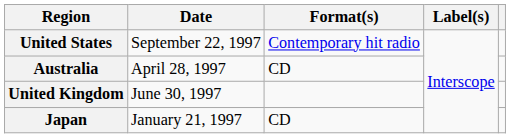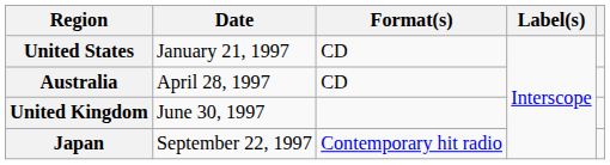United States | Date: September 22, 1997 -> January 21, 1997
United States | Format(s): Contemporary hit radio -> CD
Japan | Date: January 21, 1997 -> September 22, 1997
Japan | Format(s): CD -> Contemporary hit radio
